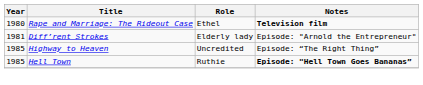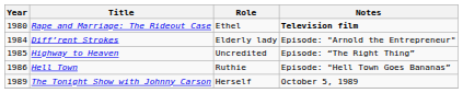Diff’rent Strokes | Year: 1981 -> 1984
Hell Town | Year: 1985 -> 1986
Hell Town | Notes: bold -> normal
+ row: 1989 | The Tonight Show with Johnny Carson | Herself | October 5, 1989
